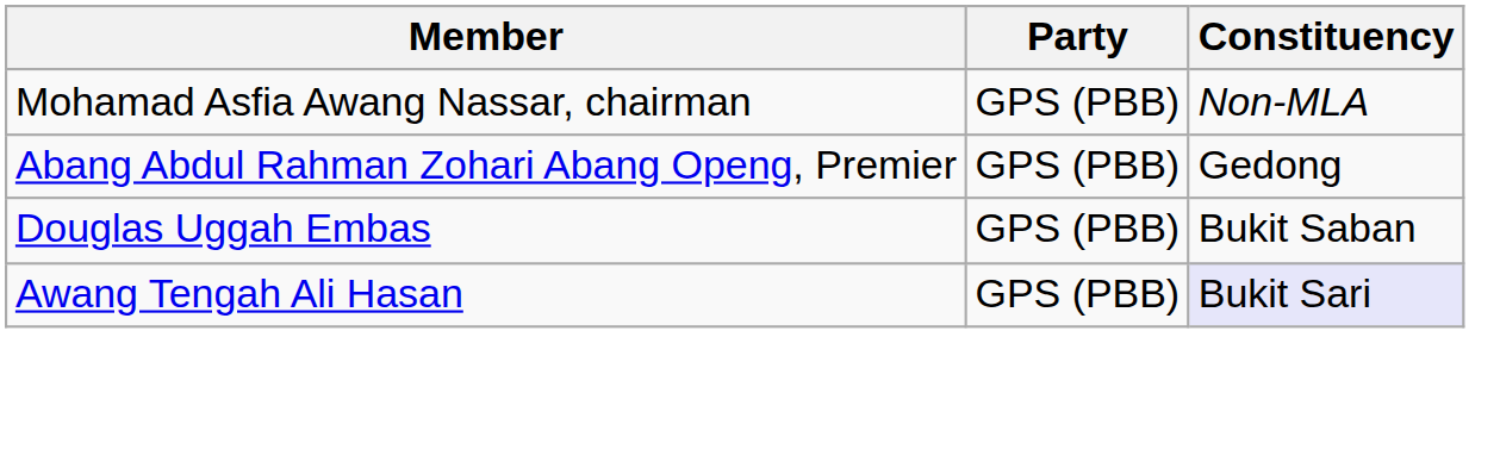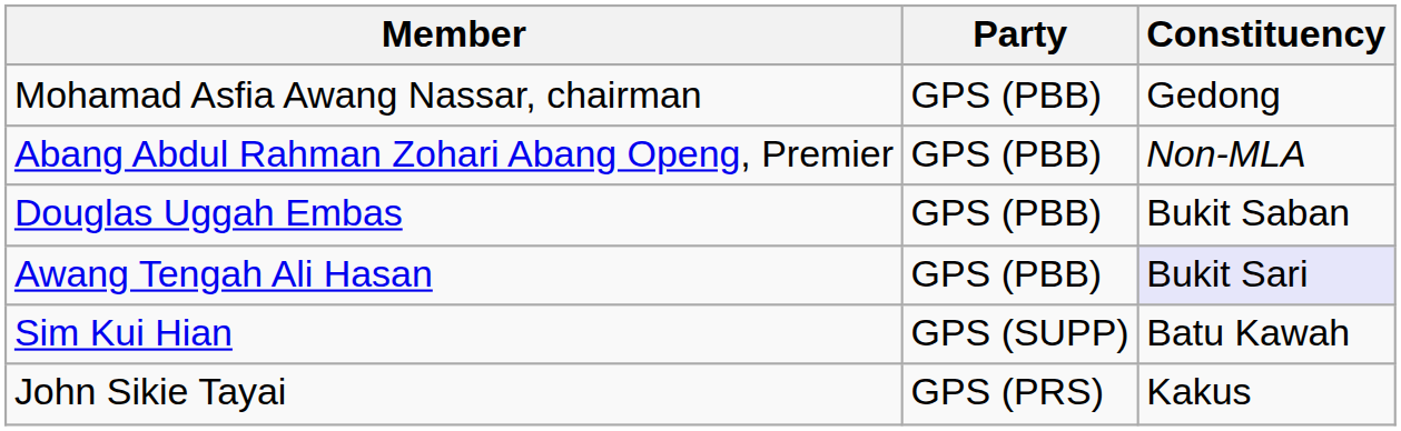Mohamad Asfia Awang Nassar, chairman | Constituency: Non-MLA -> Gedong
Abang Abdul Rahman Zohari Abang Openg, Premier | Constituency: Gedong -> Non-MLA
+ row: Sim Kui Hian | GPS (SUPP) | Batu Kawah
+ row: John Sikie Tayai | GPS (PRS) | Kakus
